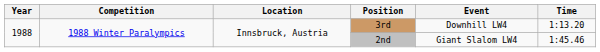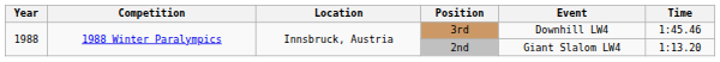3rd | Time: 1:13.20 -> 1:45.46
2nd | Time: 1:45.46 -> 1:13.20
